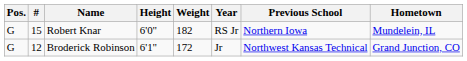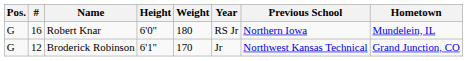Robert Knar | #: 15 -> 16
Robert Knar | Weight: 182 -> 180
Broderick Robinson | Weight: 172 -> 170
